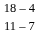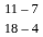rows swapped: 11 – 7 <-> 18 – 4
